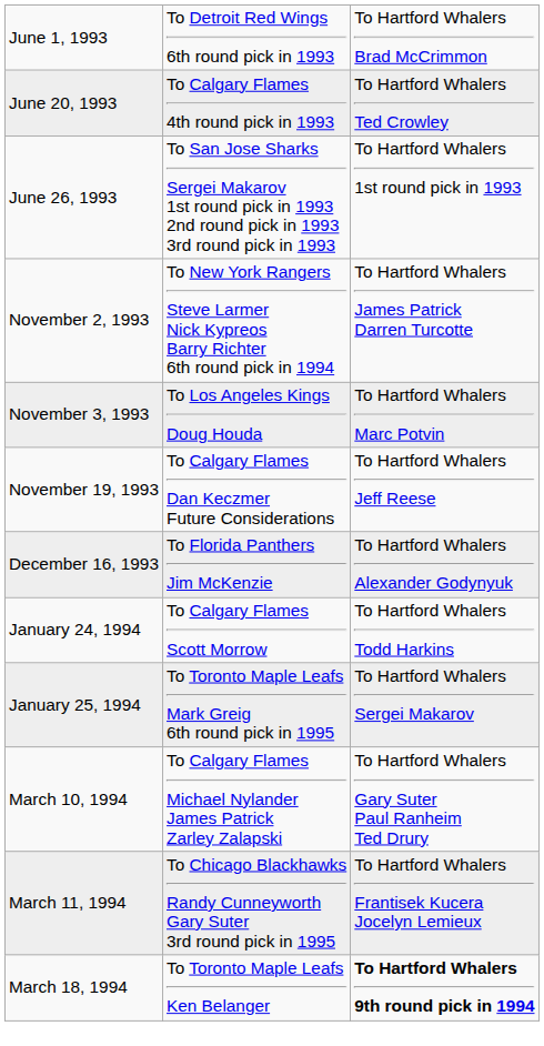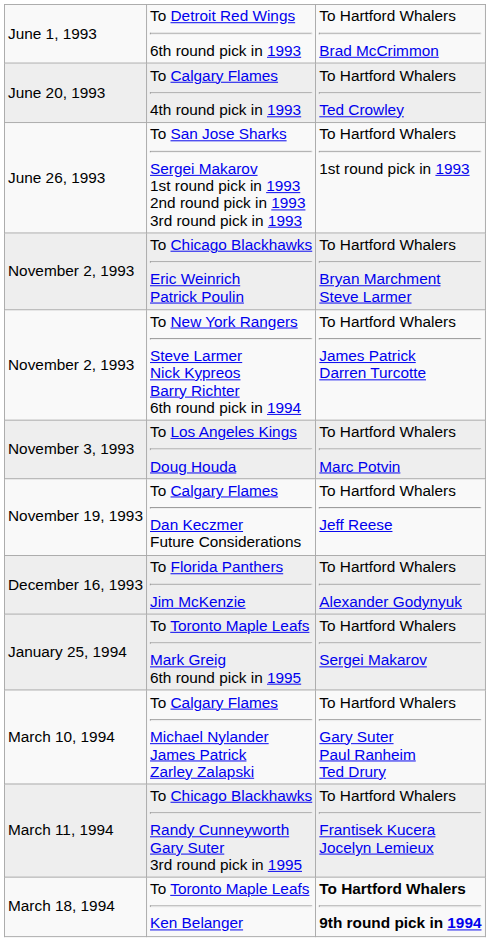+ row: November 2, 1993 | To Chicago Blackhawks Eric Weinrich Patrick Poulin | To Hartford Whalers Bryan Marchment Steve Larmer
- row: January 24, 1994 | To Calgary Flames Scott Morrow | To Hartford Whalers Todd Harkins
